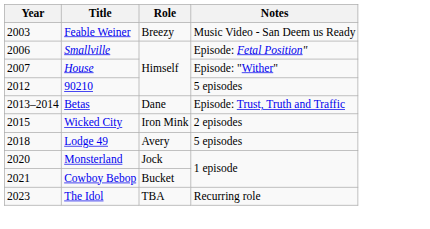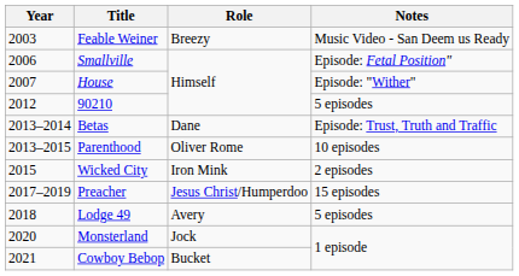+ row: 2013–2015 | Parenthood | Oliver Rome | 10 episodes
+ row: 2017–2019 | Preacher | Jesus Christ/Humperdoo | 15 episodes
- row: 2023 | The Idol | TBA | Recurring role
